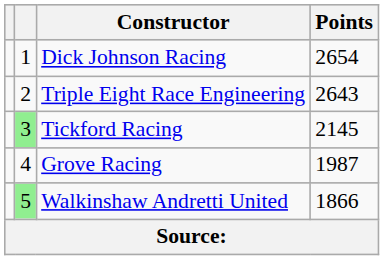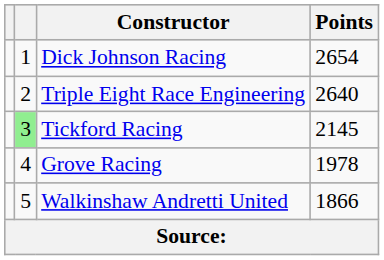Triple Eight Race Engineering | Points: 2643 -> 2640
Grove Racing | Points: 1987 -> 1978
Walkinshaw Andretti United | column 2: lightgreen background -> no background
